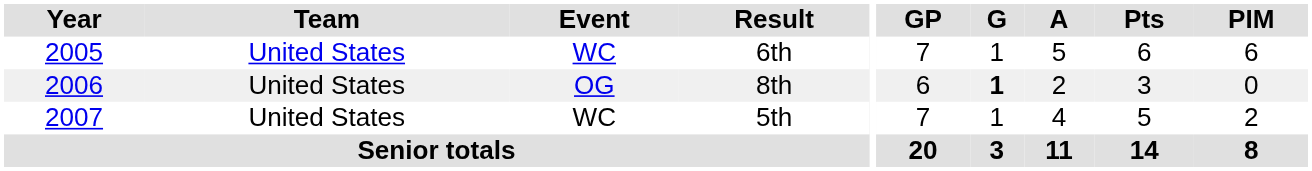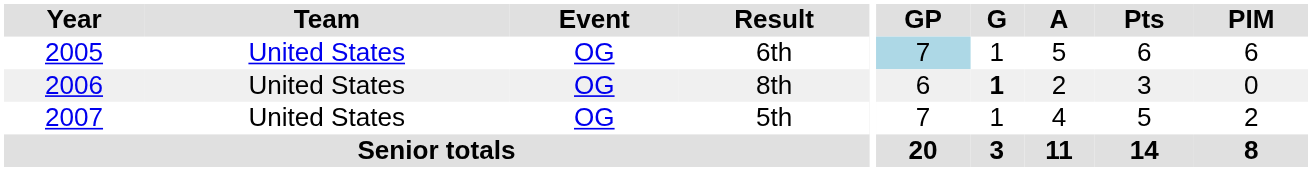6th | Event: WC -> OG
6th | GP: no background -> lightblue background
5th | Event: WC -> OG
